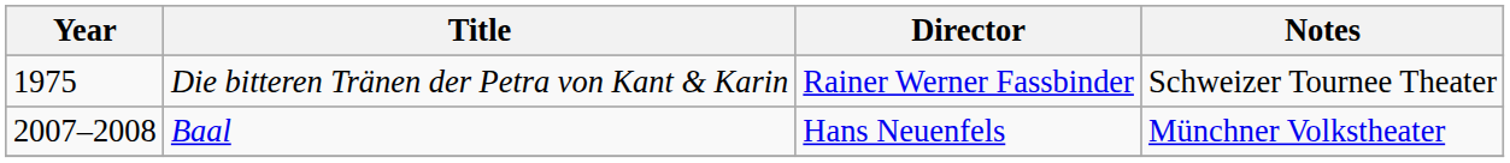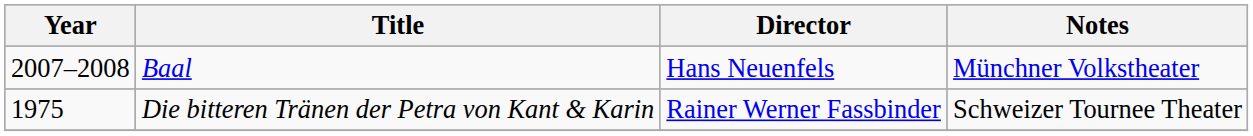rows swapped: Die bitteren Tränen der Petra von Kant & Karin <-> Baal
